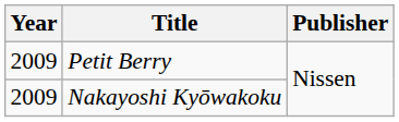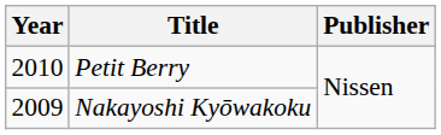Petit Berry | Year: 2009 -> 2010
